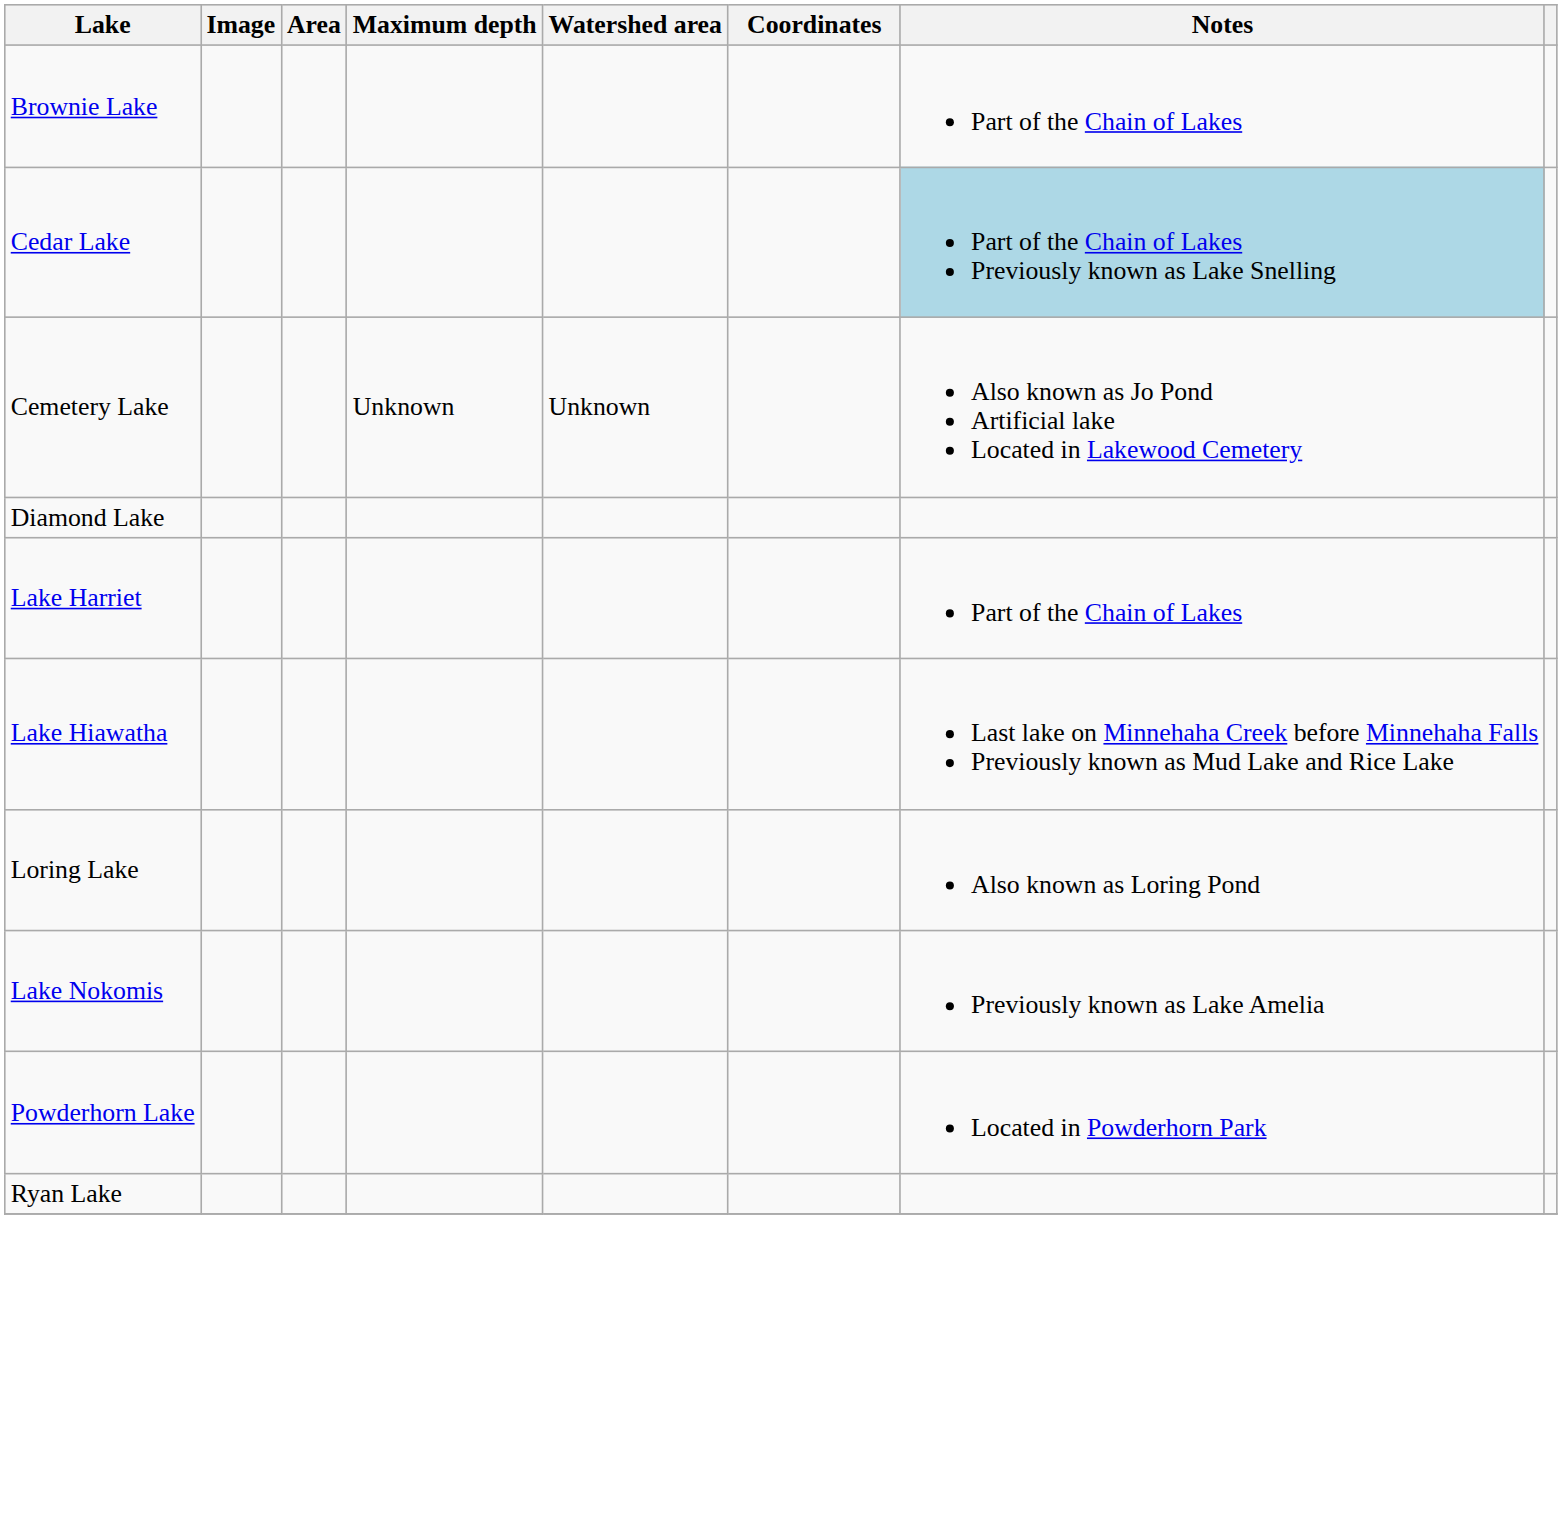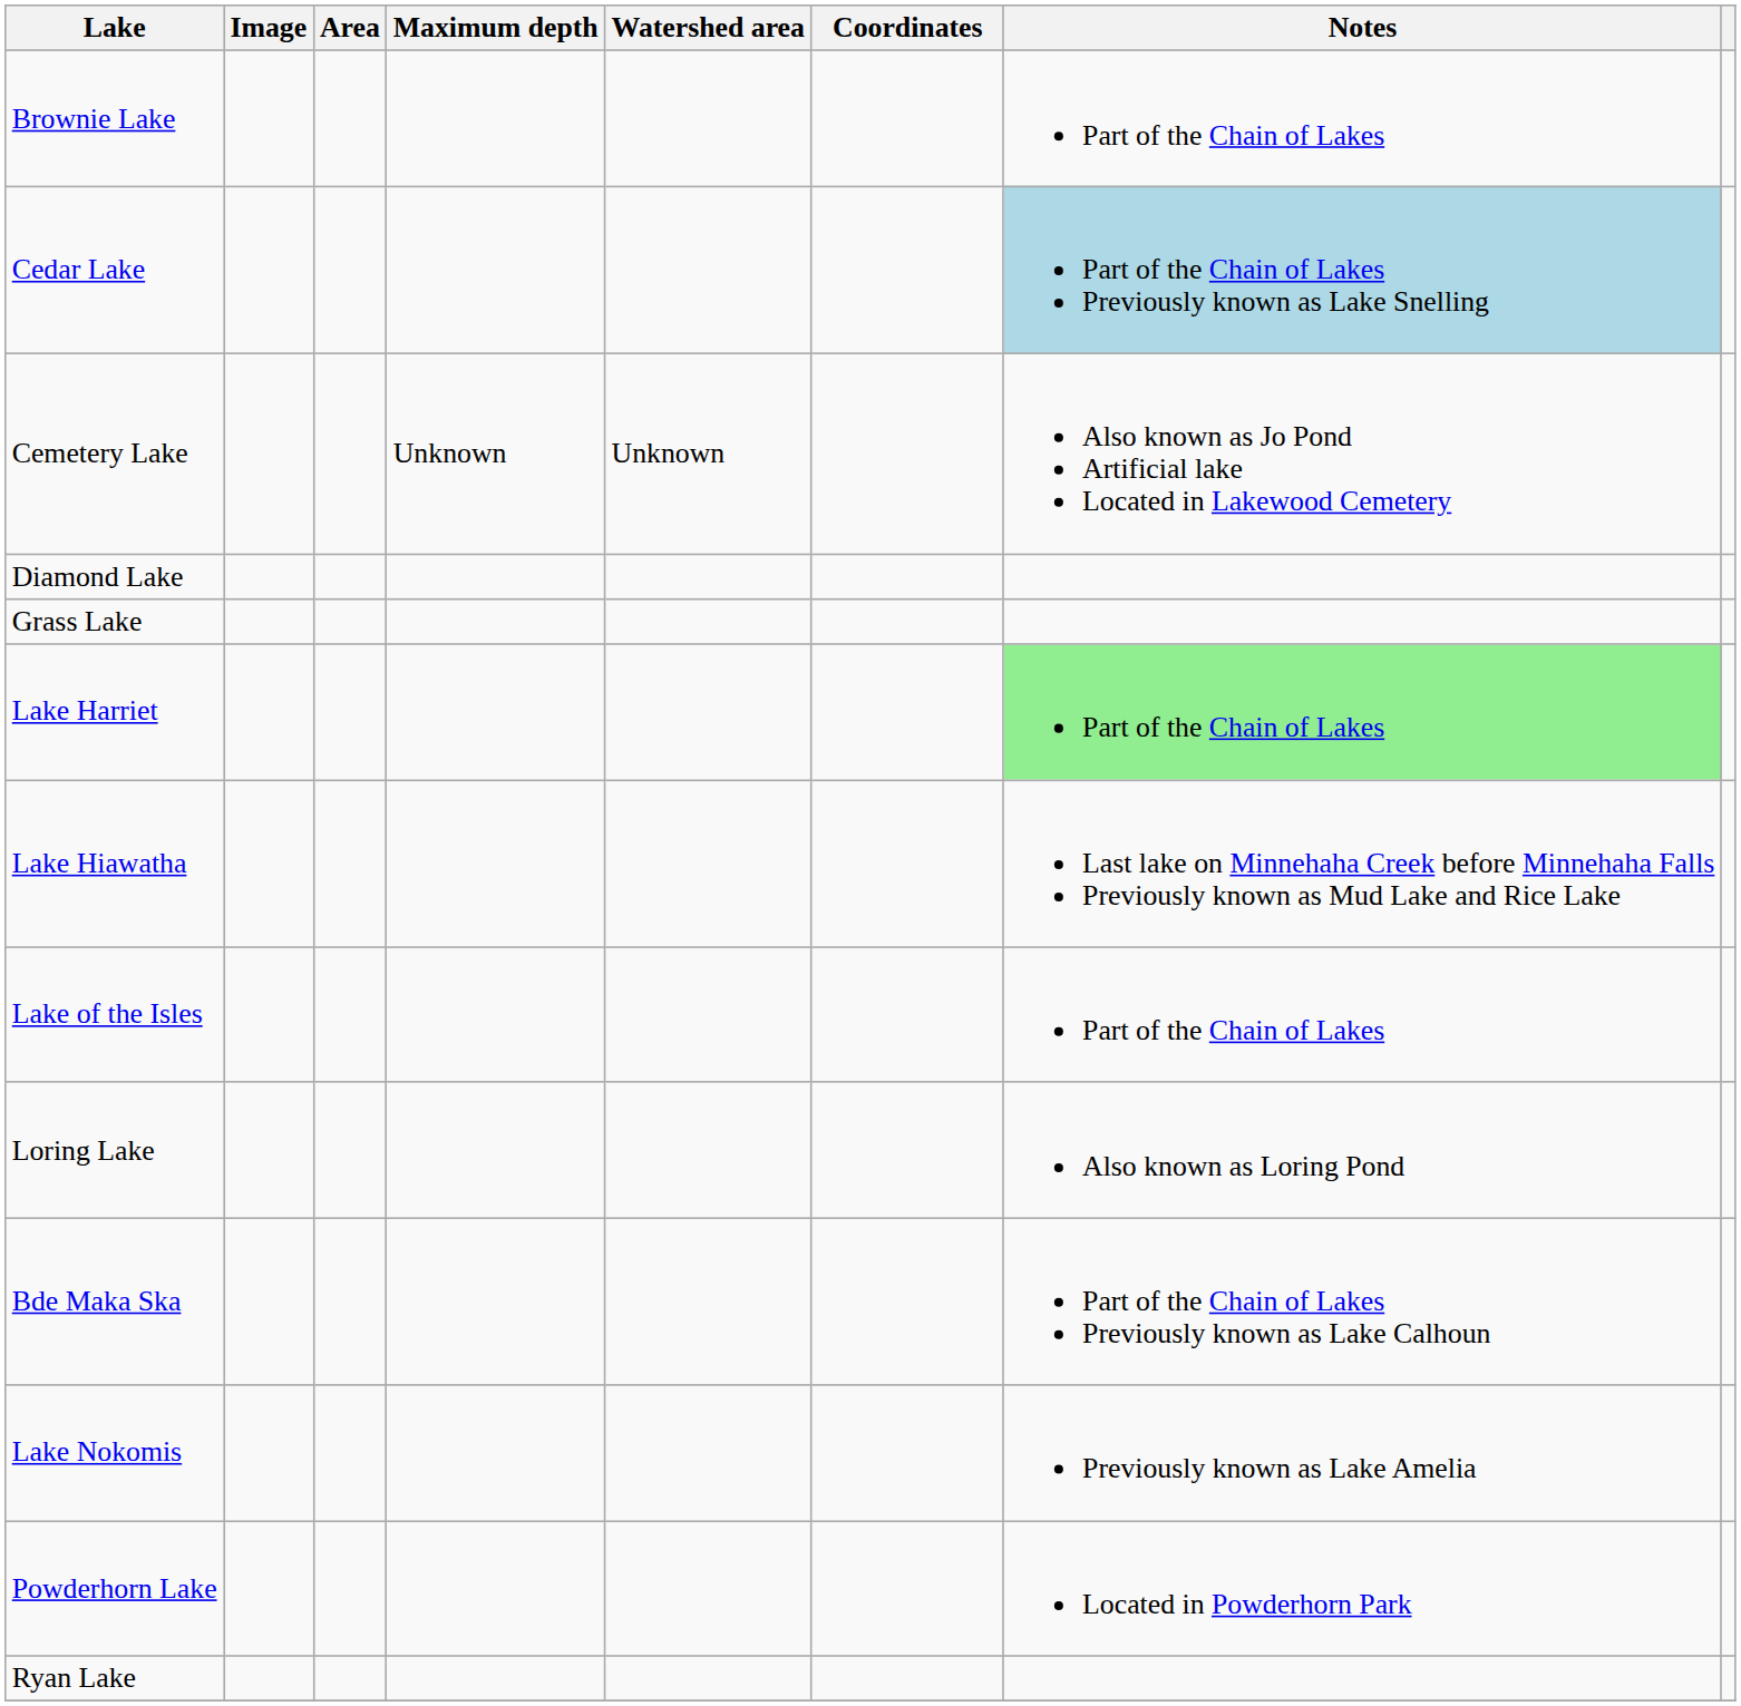+ row: Grass Lake
Lake Harriet | Notes: no background -> lightgreen background
+ row: Lake of the Isles | Part of the Chain of Lakes
+ row: Bde Maka Ska | Part of the Chain of Lakes Previously known as Lake Calhoun
